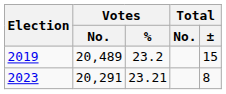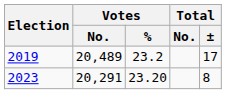2019 | Total / ±: 15 -> 17
2023 | Votes / %: 23.21 -> 23.20
